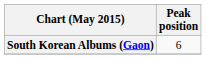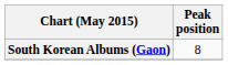South Korean Albums (Gaon) | Peak position: 6 -> 8
